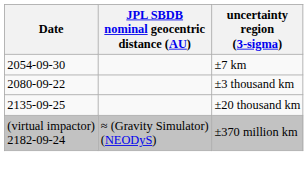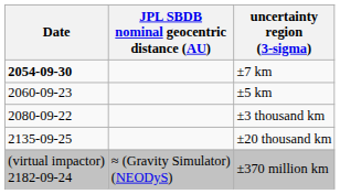±7 km | Date: normal -> bold
+ row: 2060-09-23 | ±5 km
